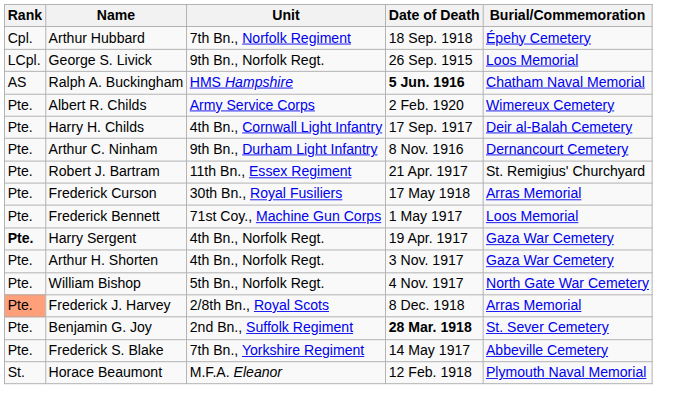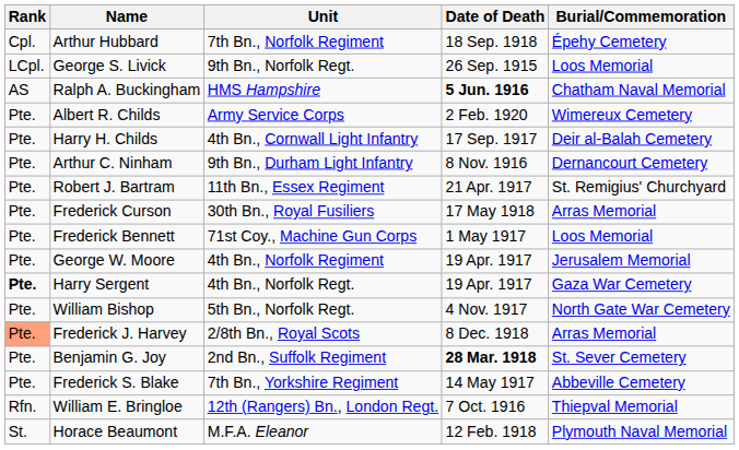+ row: Pte. | George W. Moore | 4th Bn., Norfolk Regiment | 19 Apr. 1917 | Jerusalem Memorial
- row: Pte. | Arthur H. Shorten | 4th Bn., Norfolk Regt. | 3 Nov. 1917 | Gaza War Cemetery
+ row: Rfn. | William E. Bringloe | 12th (Rangers) Bn., London Regt. | 7 Oct. 1916 | Thiepval Memorial
